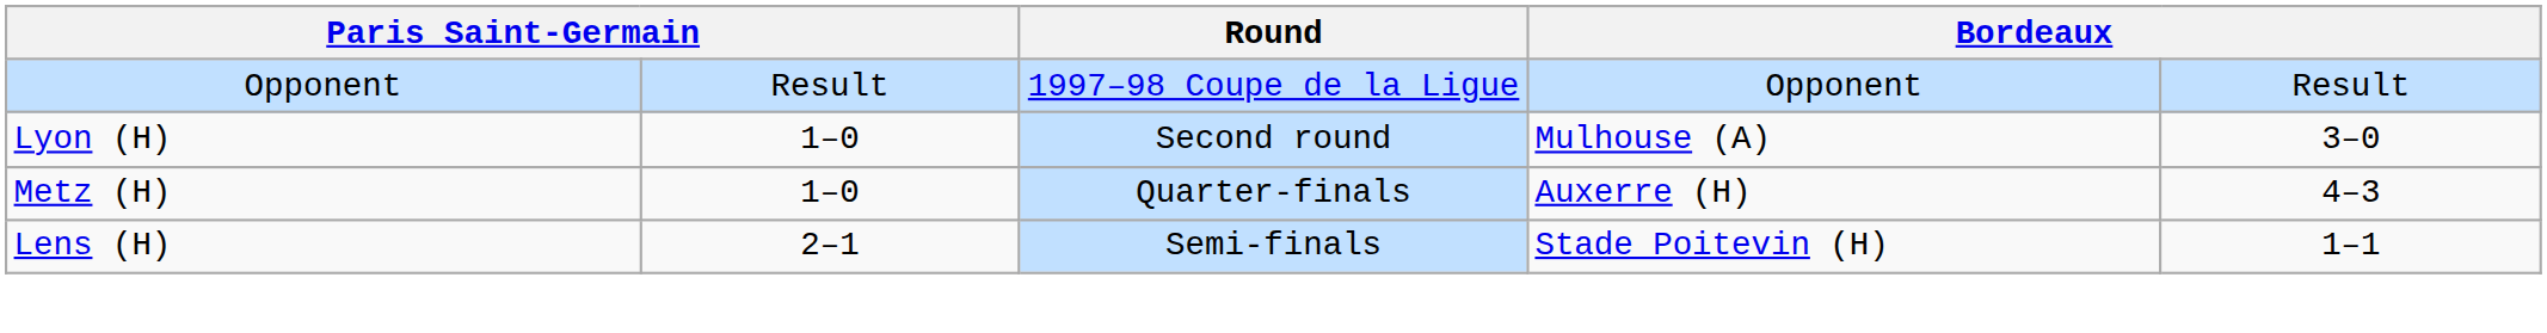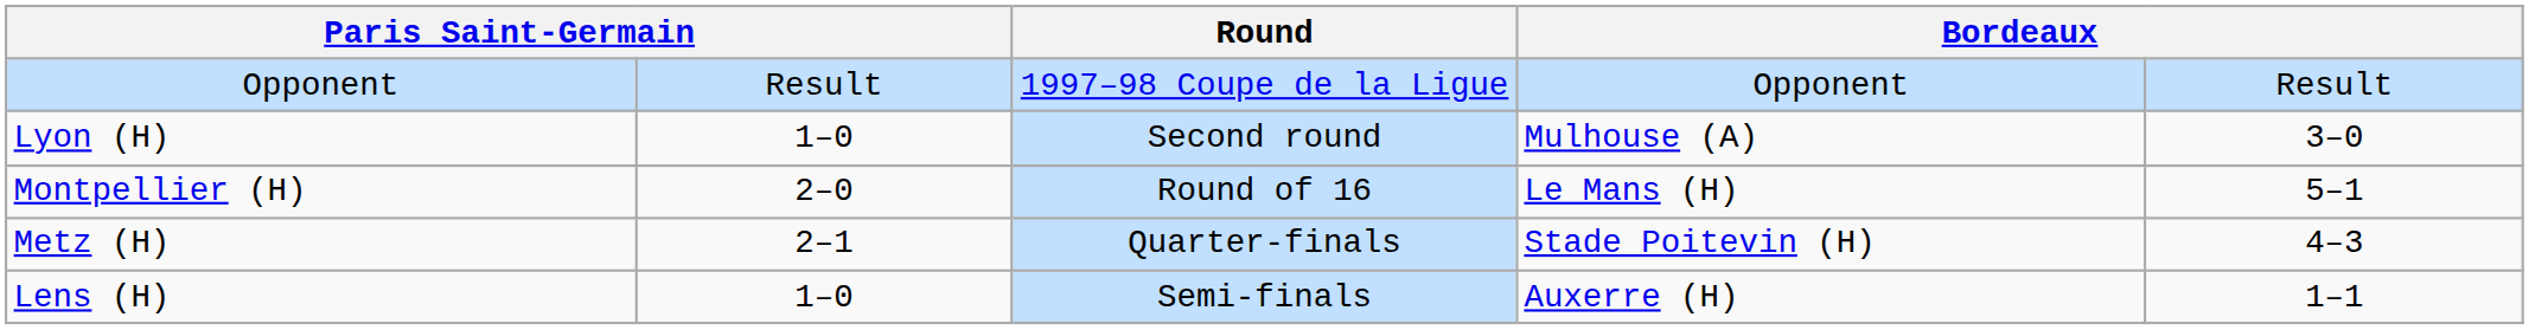+ row: Montpellier (H) | 2–0 | Round of 16 | Le Mans (H) | 5–1
Metz (H) | column 2: 1–0 -> 2–1
Metz (H) | column 4: Auxerre (H) -> Stade Poitevin (H)
Lens (H) | column 2: 2–1 -> 1–0
Lens (H) | column 4: Stade Poitevin (H) -> Auxerre (H)
